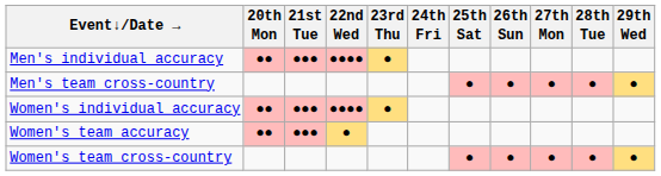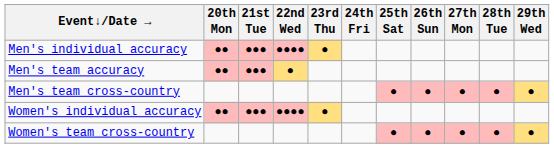+ row: Men's team accuracy | ●● | ●●● | ●
- row: Women's team accuracy | ●● | ●●● | ●
